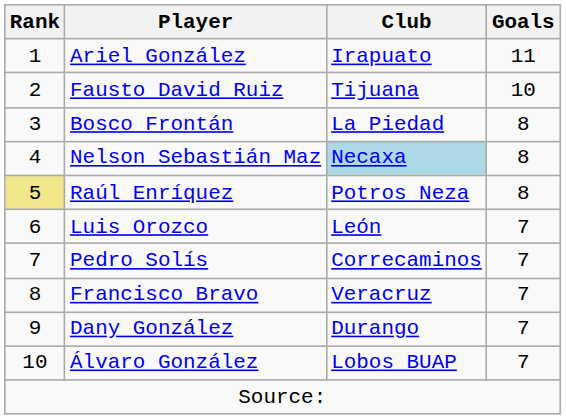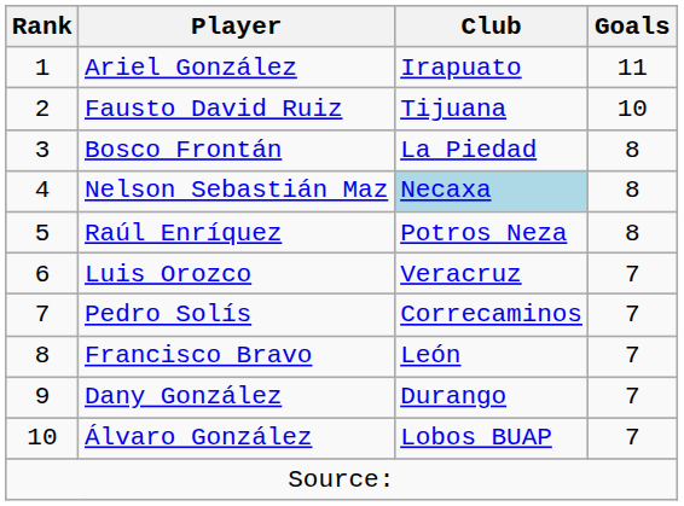Raúl Enríquez | Rank: khaki background -> no background
Luis Orozco | Club: León -> Veracruz
Francisco Bravo | Club: Veracruz -> León
